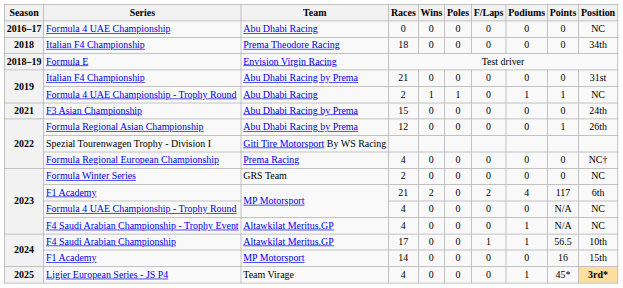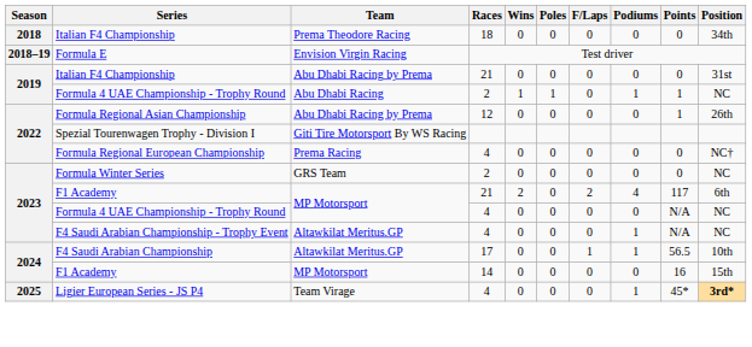- row: 2016–17 | Formula 4 UAE Championship | Abu Dhabi Racing | 0 | 0 | 0 | 0 | 0 | 0 | NC
- row: 2021 | F3 Asian Championship | Abu Dhabi Racing by Prema | 15 | 0 | 0 | 0 | 0 | 0 | 24th
